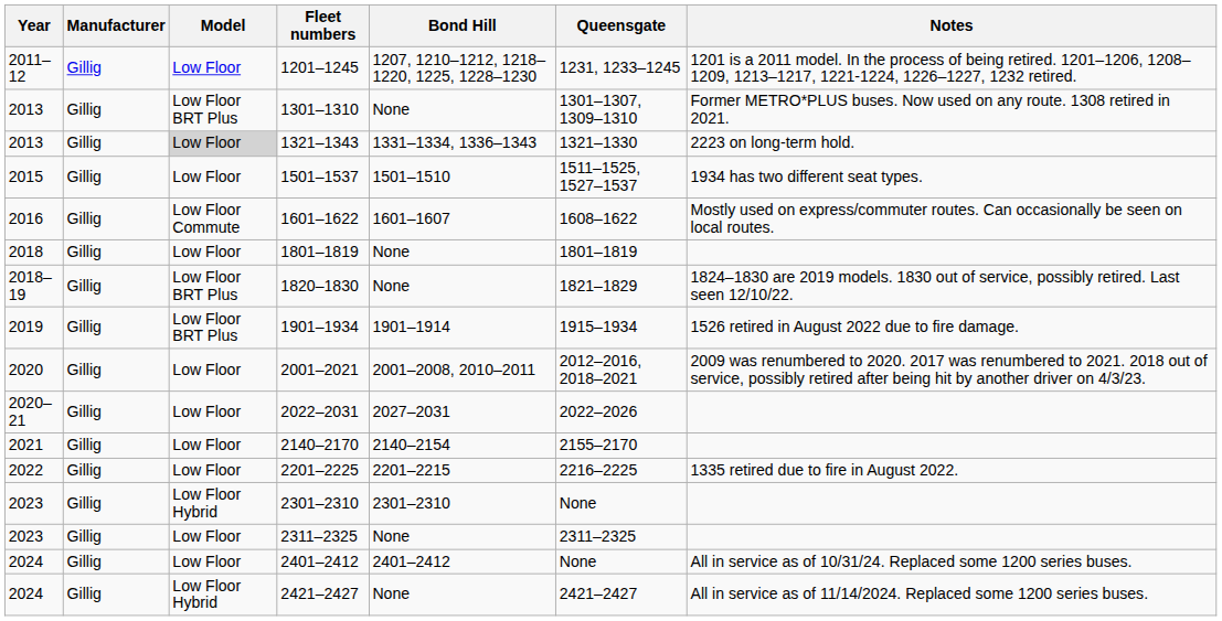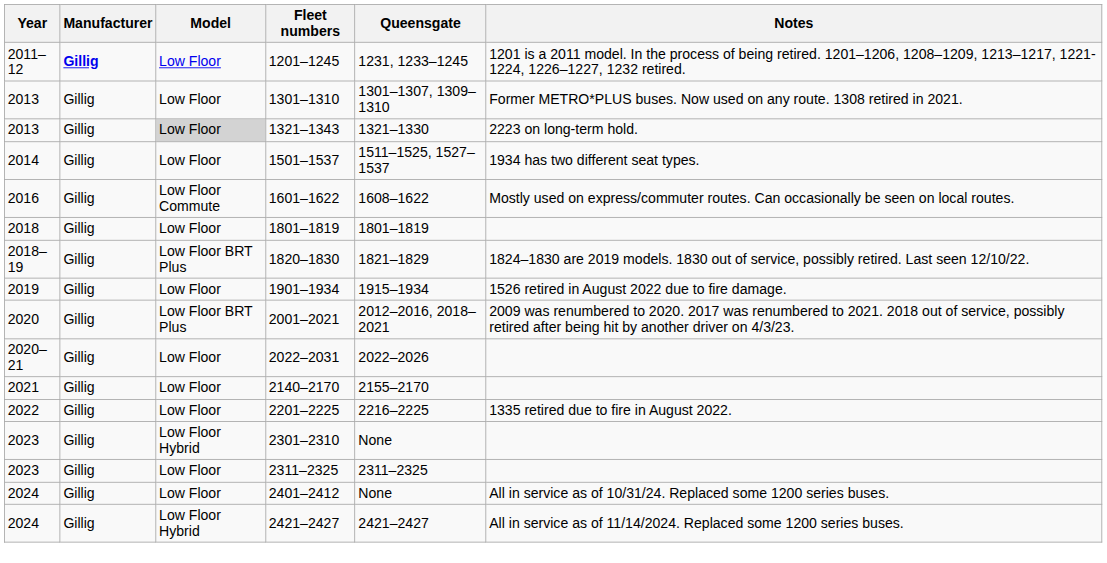- column: Bond Hill | 1207, 1210–1212, 1218–1220, 1225, 1228–1230 | None | 1331–1334, 1336–1343 | 1501–1510 | 1601–1607 | None | None | 1901–1914 | 2001–2008, 2010–2011 | 2027–2031 | 2140–2154 | 2201–2215 | 2301–2310 | None | 2401–2412 | None
1201–1245 | Manufacturer: normal -> bold
1301–1310 | Model: Low Floor BRT Plus -> Low Floor
1501–1537 | Year: 2015 -> 2014
1901–1934 | Model: Low Floor BRT Plus -> Low Floor
2001–2021 | Model: Low Floor -> Low Floor BRT Plus
